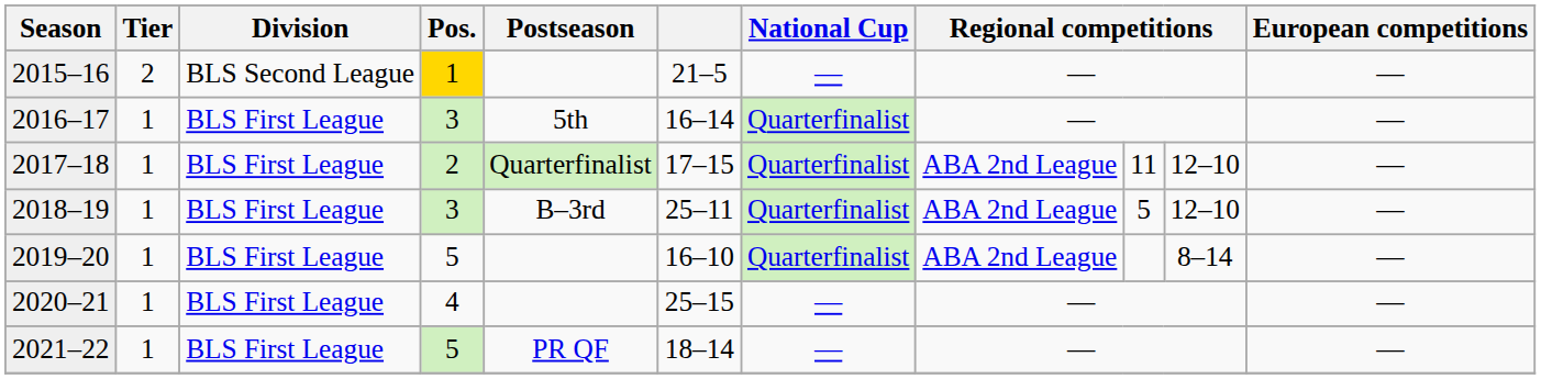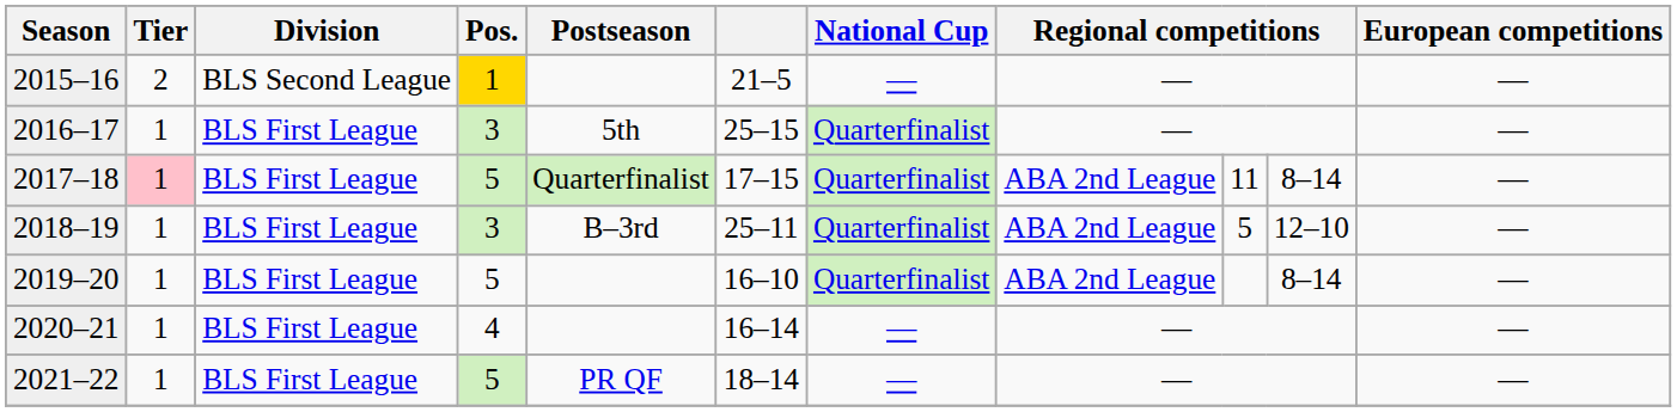2016–17 | column 6: 16–14 -> 25–15
2017–18 | Tier: no background -> pink background
2017–18 | Pos.: 2 -> 5
2017–18 | column 10: 12–10 -> 8–14
2020–21 | column 6: 25–15 -> 16–14
